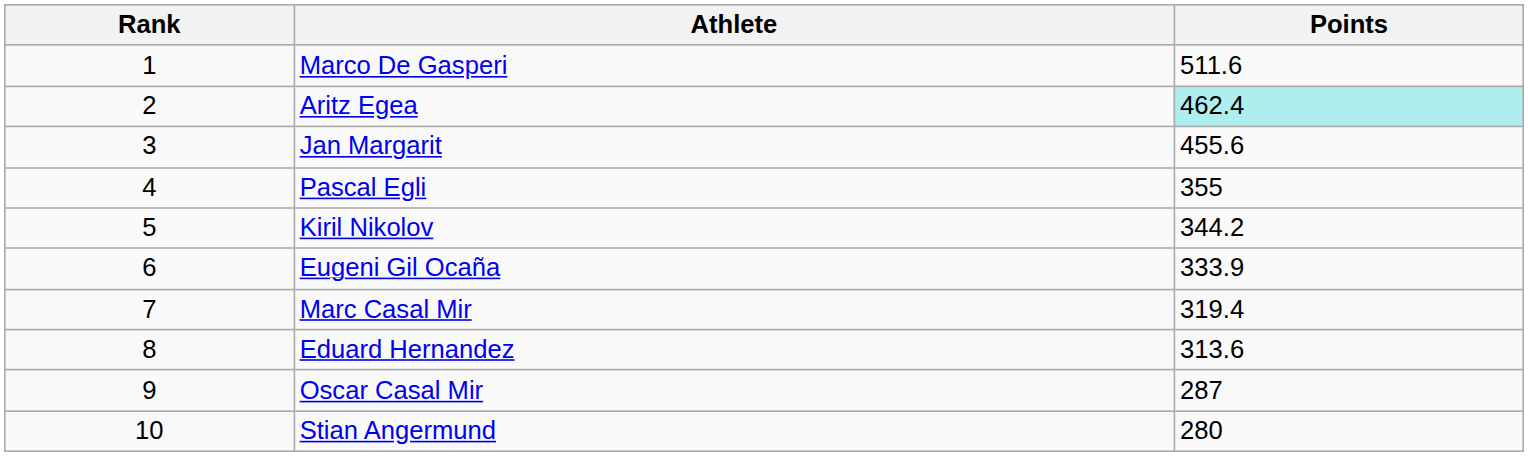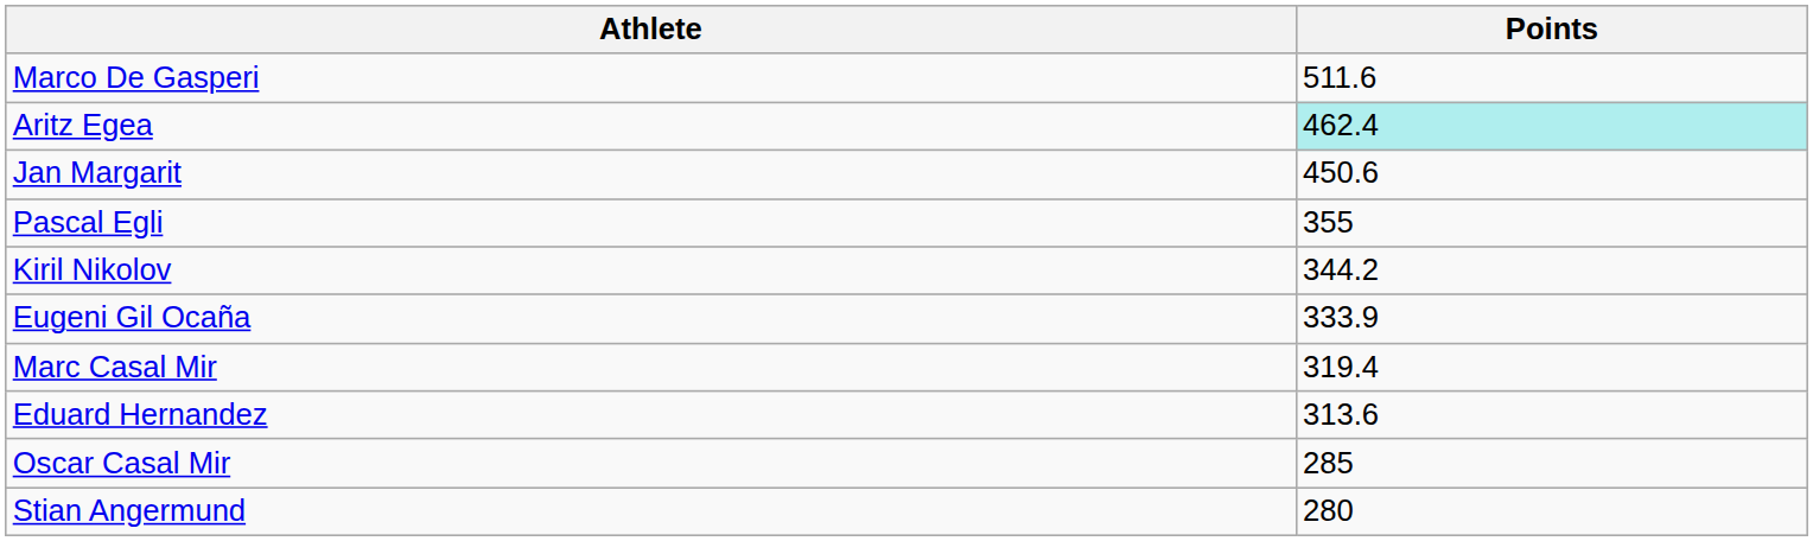- column: Rank | 1 | 2 | 3 | 4 | 5 | 6 | 7 | 8 | 9 | 10
Jan Margarit | Points: 455.6 -> 450.6
Oscar Casal Mir | Points: 287 -> 285
